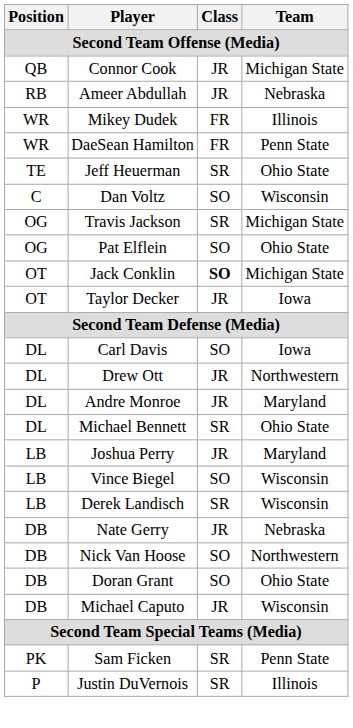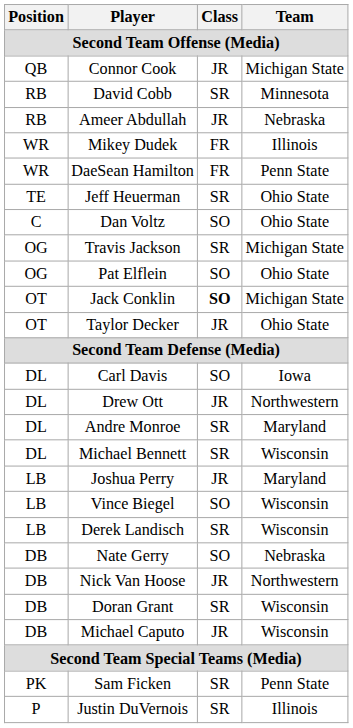+ row: RB | David Cobb | SR | Minnesota
Dan Voltz | Team: Wisconsin -> Ohio State
Taylor Decker | Team: Iowa -> Ohio State
Andre Monroe | Class: JR -> SR
Michael Bennett | Team: Ohio State -> Wisconsin
Nate Gerry | Class: JR -> SO
Nick Van Hoose | Class: SO -> JR
Doran Grant | Class: SO -> SR
Doran Grant | Team: Ohio State -> Wisconsin
